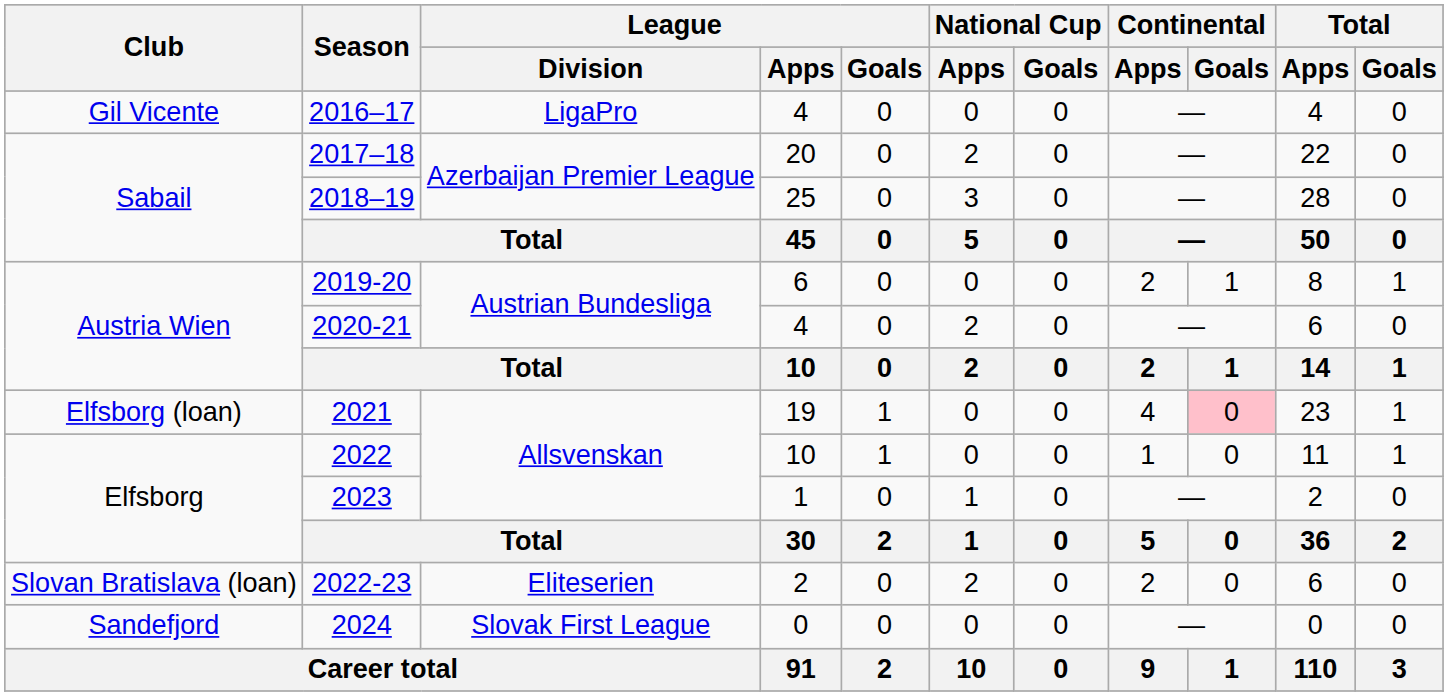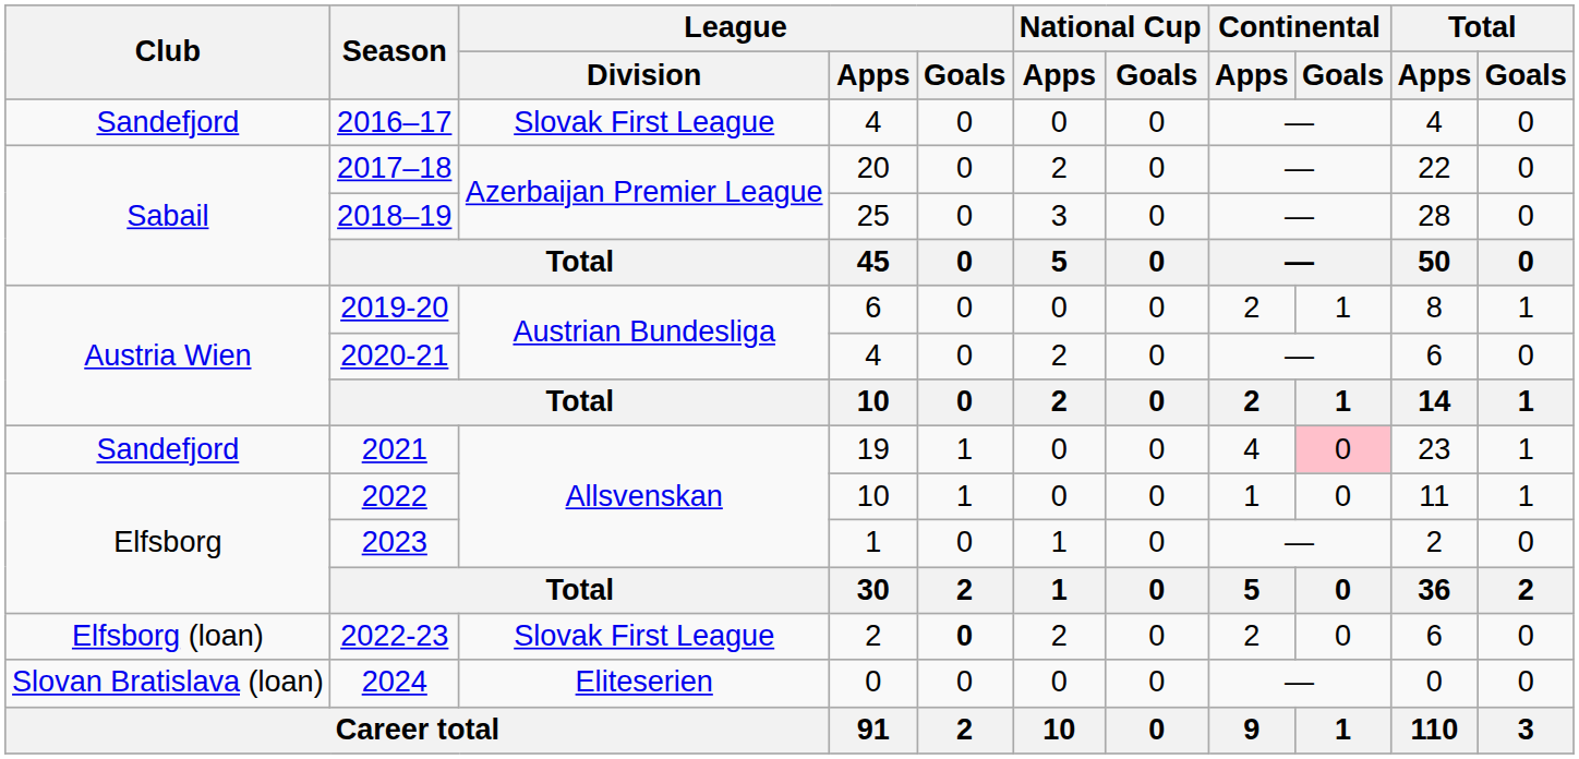2016–17 | Club: Gil Vicente -> Sandefjord
2016–17 | League / Division: LigaPro -> Slovak First League
2021 | Club: Elfsborg (loan) -> Sandefjord
2022-23 | Club: Slovan Bratislava (loan) -> Elfsborg (loan)
2022-23 | League / Division: Eliteserien -> Slovak First League
2022-23 | League / Goals: normal -> bold
2024 | Club: Sandefjord -> Slovan Bratislava (loan)
2024 | League / Division: Slovak First League -> Eliteserien
